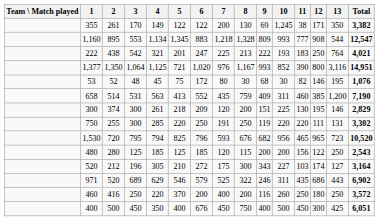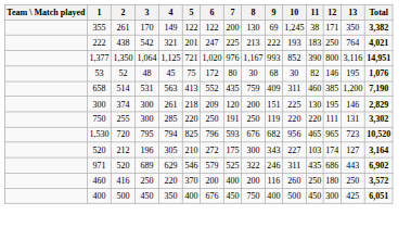- row: 1,160 | 895 | 553 | 1,134 | 1,345 | 883 | 1,218 | 1,328 | 809 | 993 | 777 | 908 | 544 | 12,547
- row: 480 | 280 | 125 | 185 | 125 | 185 | 120 | 115 | 200 | 200 | 156 | 122 | 250 | 2,543
